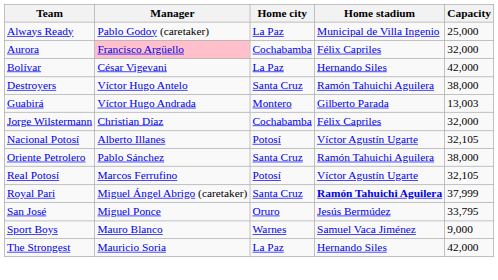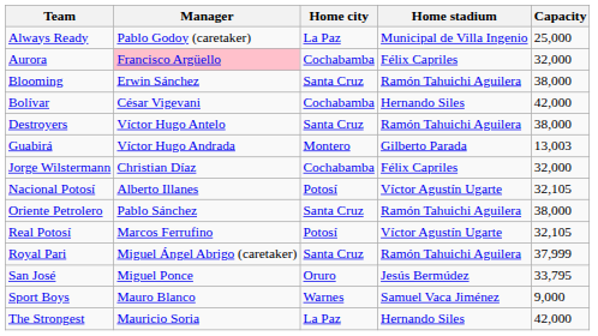+ row: Blooming | Erwin Sánchez | Santa Cruz | Ramón Tahuichi Aguilera | 38,000
Bolívar | Home city: La Paz -> Cochabamba
Royal Pari | Home stadium: bold -> normal
